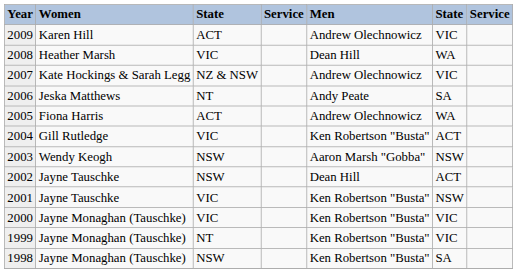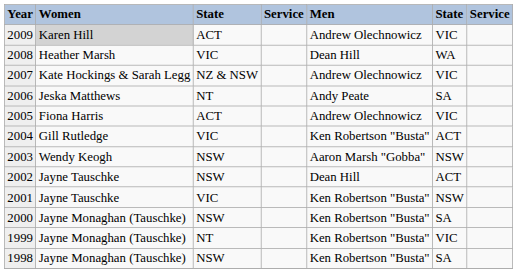2009 | Women: no background -> lightgrey background
2005 | column 6: WA -> VIC
2000 | column 3: VIC -> NSW
2000 | column 6: VIC -> SA
